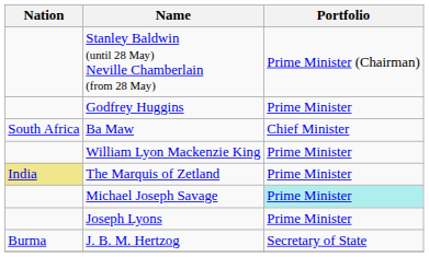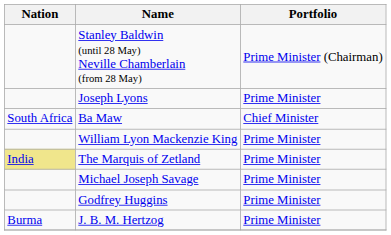rows swapped: Joseph Lyons <-> Godfrey Huggins
Michael Joseph Savage | Portfolio: paleturquoise background -> no background
J. B. M. Hertzog | Portfolio: Secretary of State -> Prime Minister
